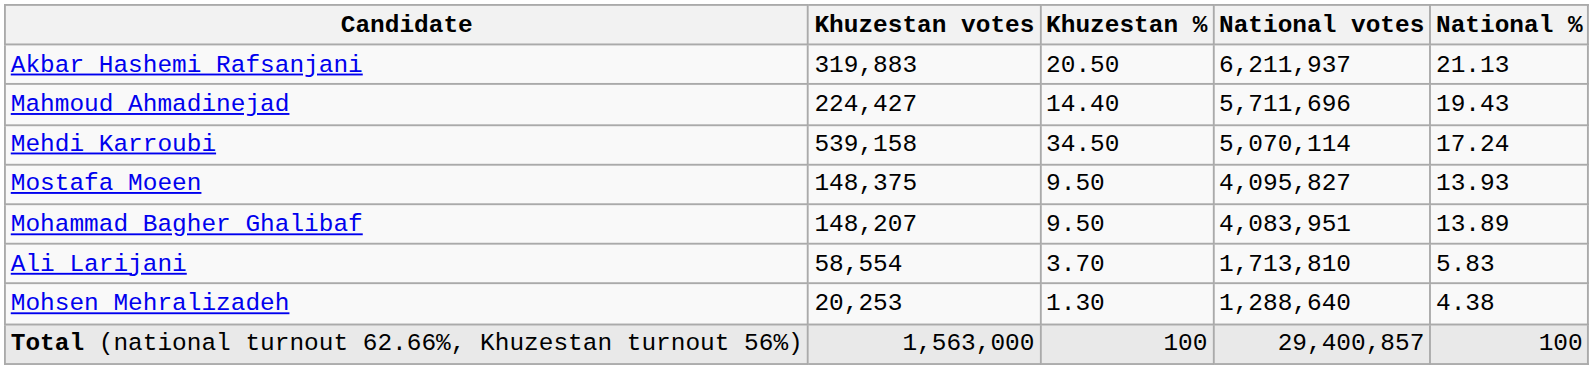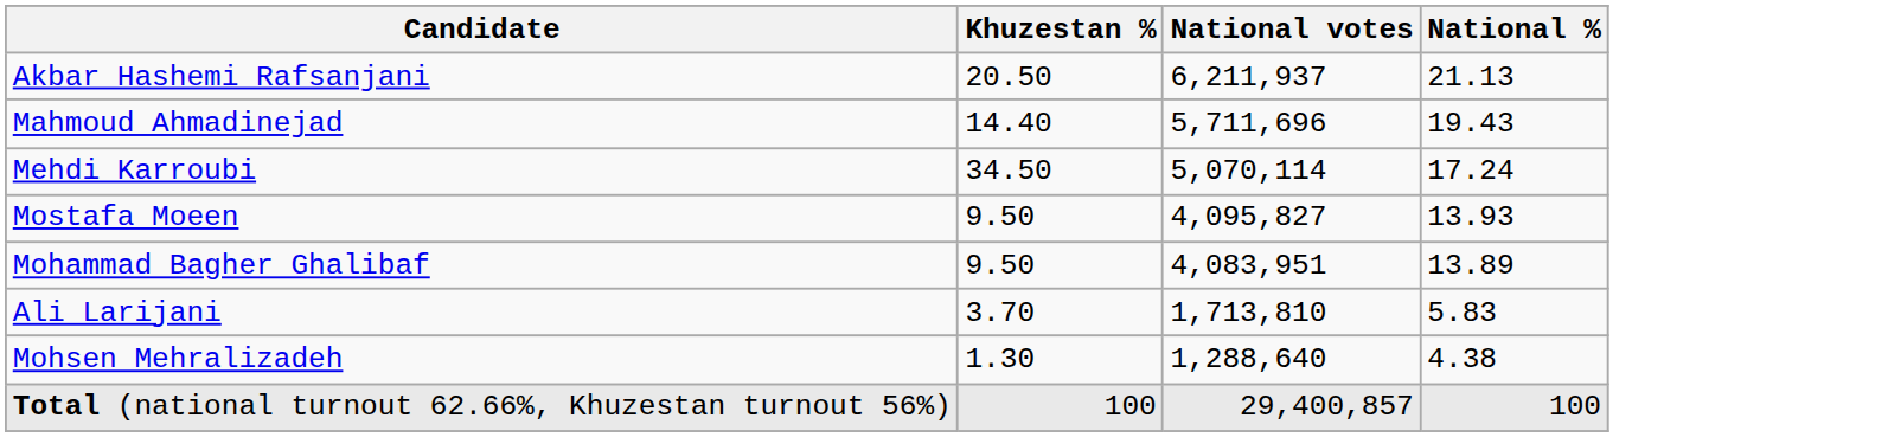- column: Khuzestan votes | 319,883 | 224,427 | 539,158 | 148,375 | 148,207 | 58,554 | 20,253 | 1,563,000
